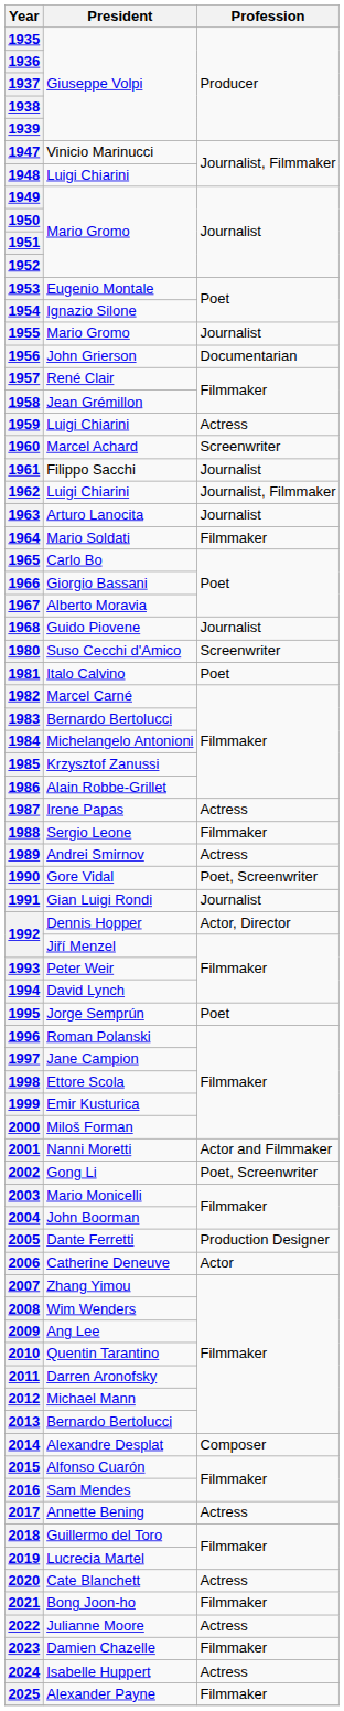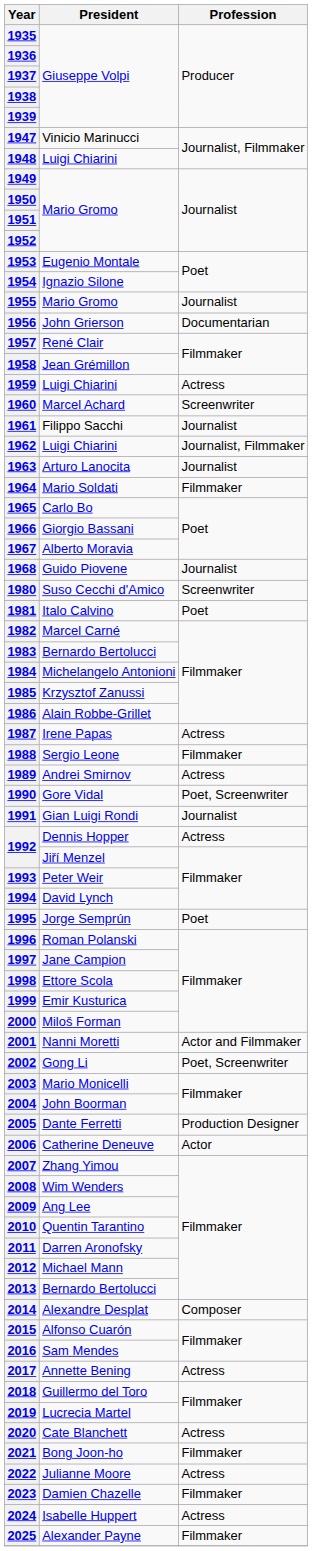1992 / Dennis Hopper | Profession: Actor, Director -> Actress
